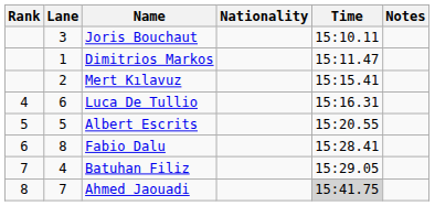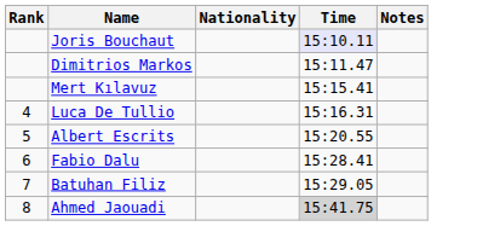- column: Lane | 3 | 1 | 2 | 6 | 5 | 8 | 4 | 7
Joris Bouchaut | Time: no background -> lavender background
